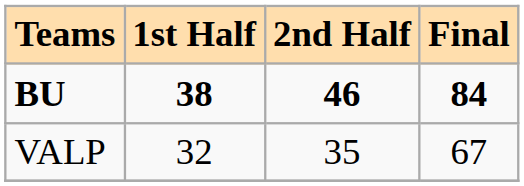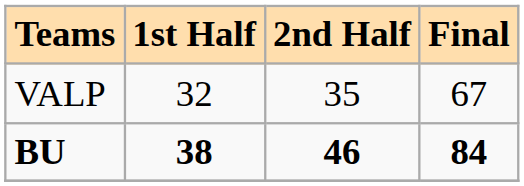rows swapped: VALP <-> BU
